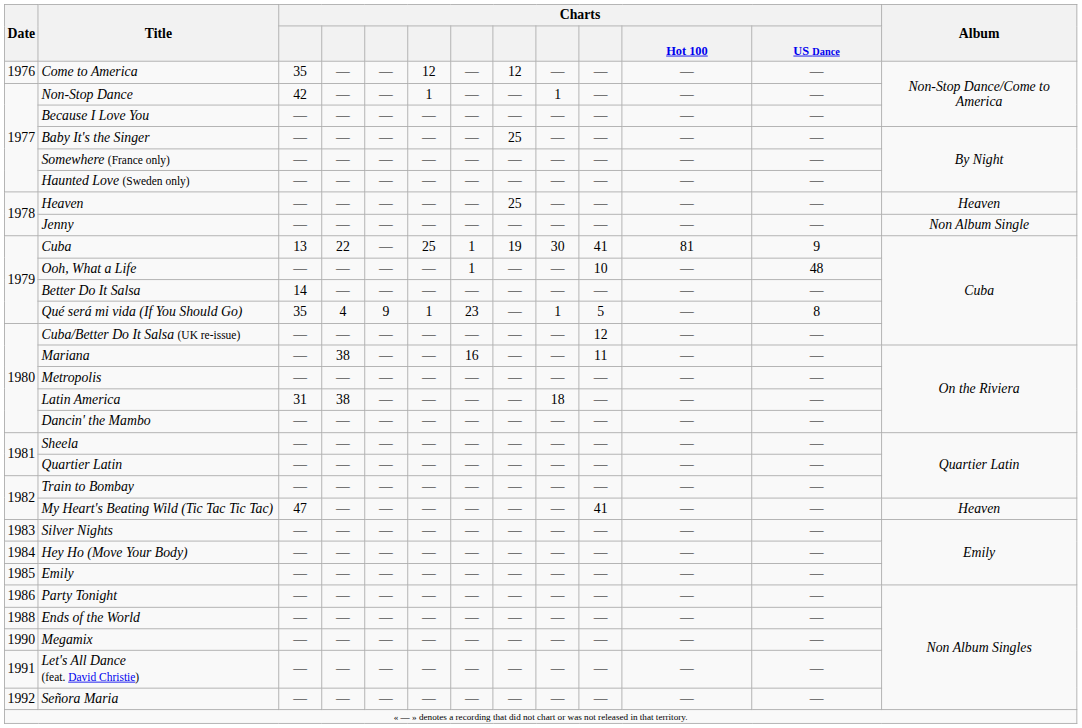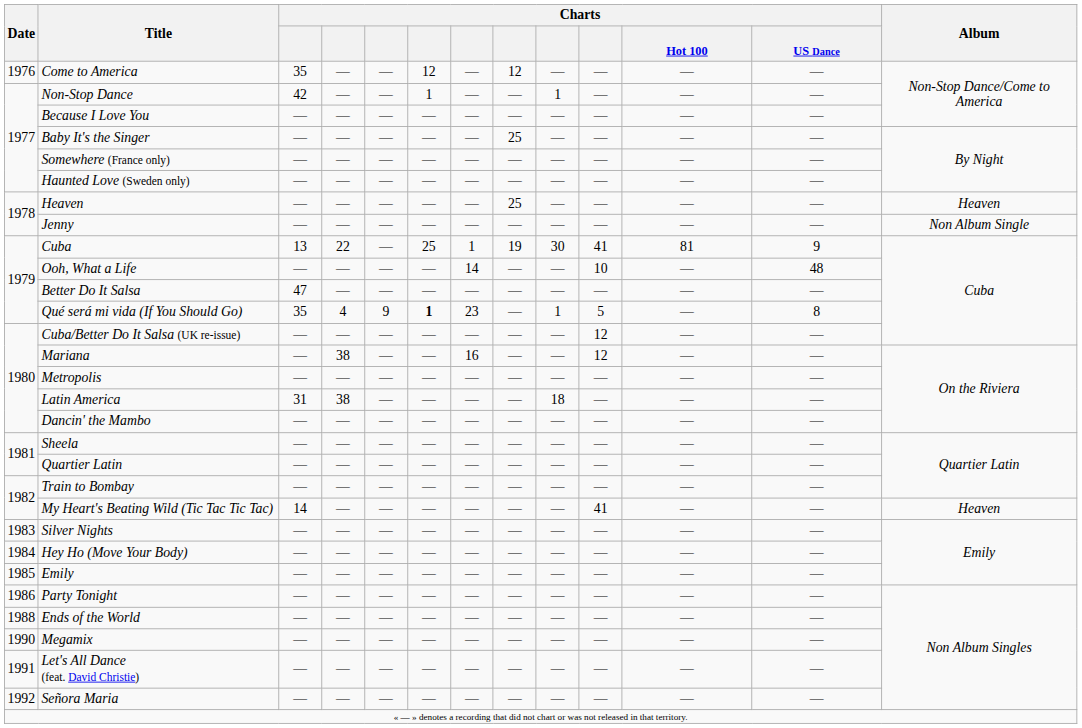Ooh, What a Life | column 7: 1 -> 14
Better Do It Salsa | column 3: 14 -> 47
Qué será mi vida (If You Should Go) | column 6: normal -> bold
Mariana | column 10: 11 -> 12
My Heart's Beating Wild (Tic Tac Tic Tac) | column 3: 47 -> 14
